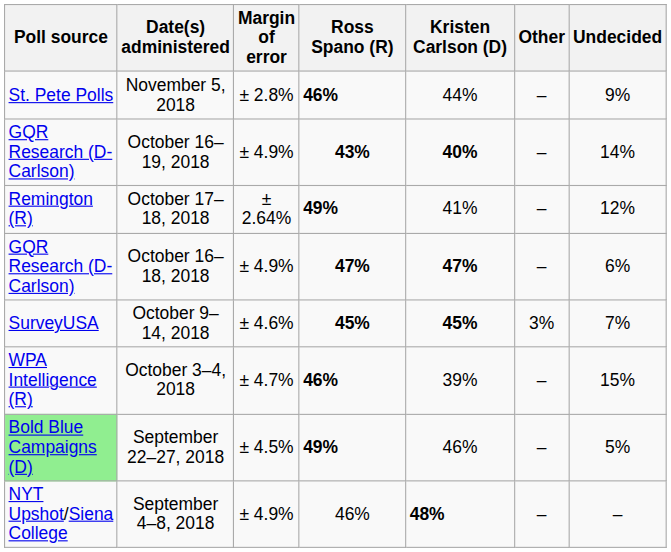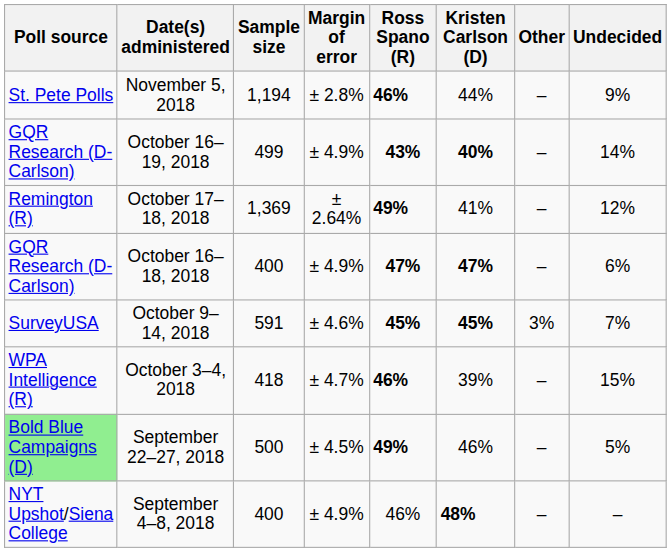+ column: Sample size | 1,194 | 499 | 1,369 | 400 | 591 | 418 | 500 | 400
